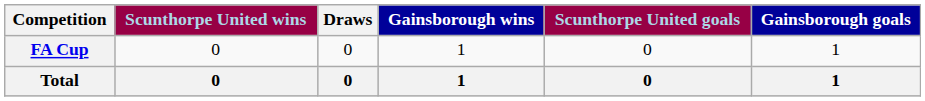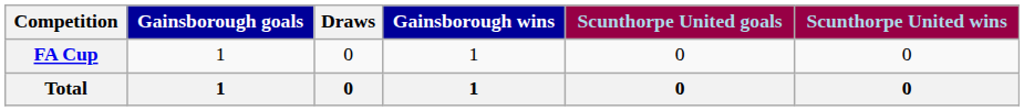columns swapped: Scunthorpe United wins <-> Gainsborough goals
